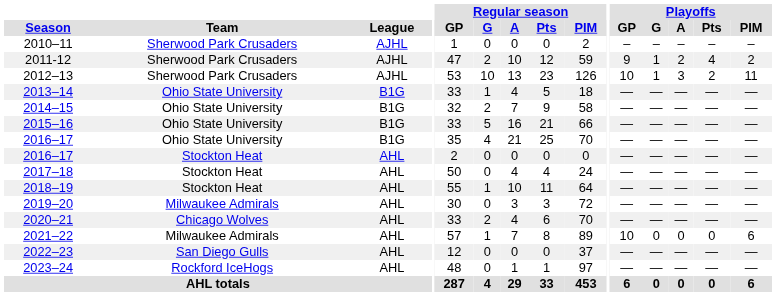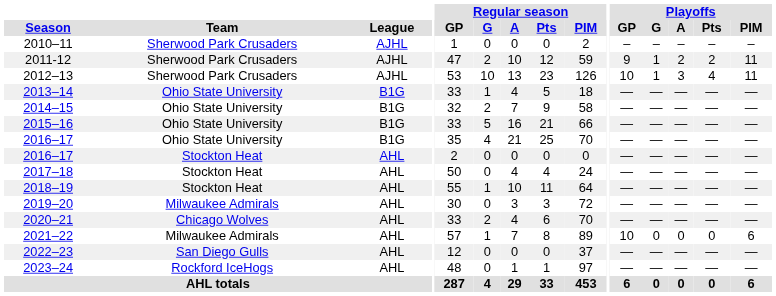2011-12 | Playoffs / Pts: 4 -> 2
2011-12 | Playoffs / PIM: 2 -> 11
2012–13 | Playoffs / Pts: 2 -> 4
